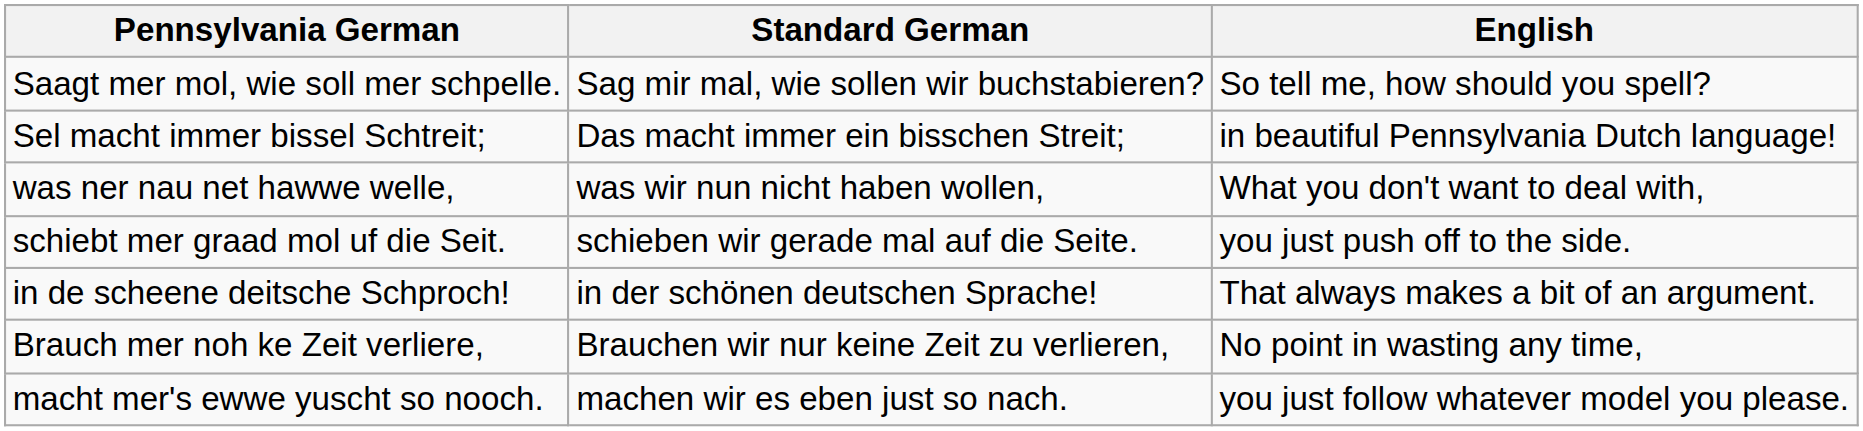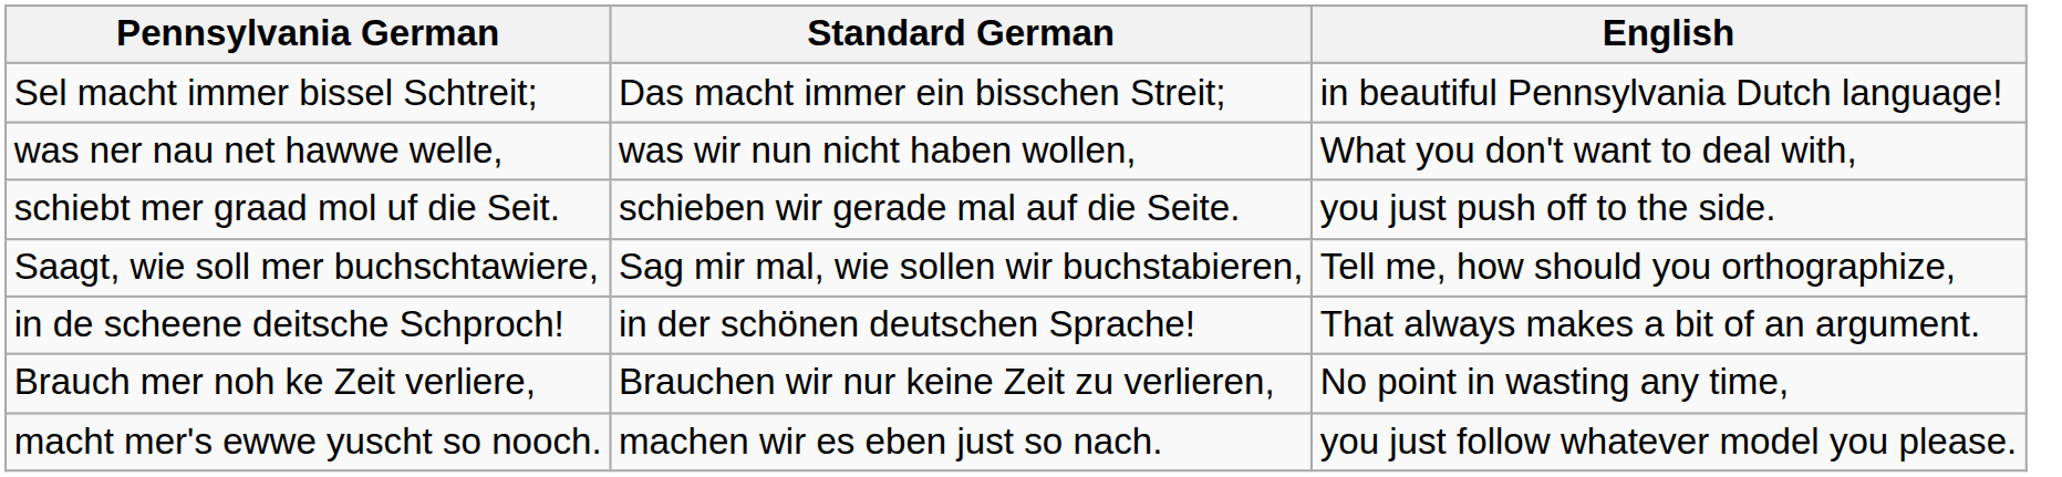- row: Saagt mer mol, wie soll mer schpelle. | Sag mir mal, wie sollen wir buchstabieren? | So tell me, how should you spell?
+ row: Saagt, wie soll mer buchschtawiere, | Sag mir mal, wie sollen wir buchstabieren, | Tell me, how should you orthographize,
